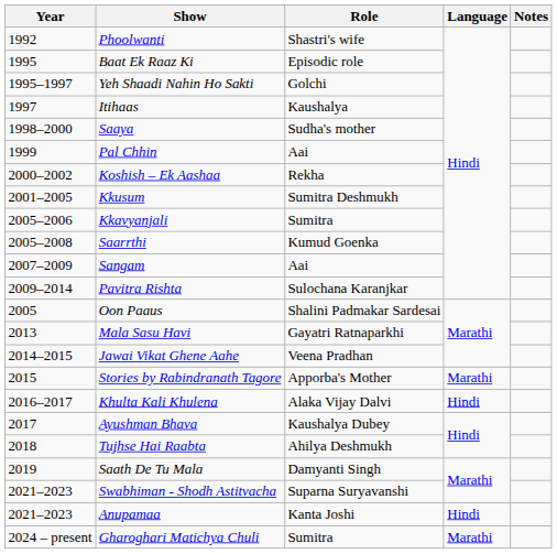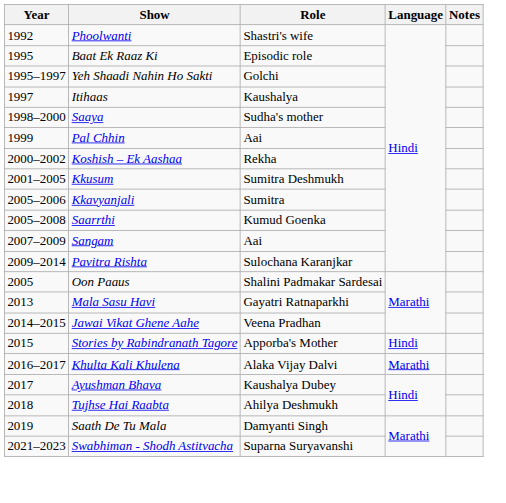Stories by Rabindranath Tagore | Language: Marathi -> Hindi
Khulta Kali Khulena | Language: Hindi -> Marathi
- row: 2021–2023 | Anupamaa | Kanta Joshi | Hindi
- row: 2024 – present | Gharoghari Matichya Chuli | Sumitra | Marathi
